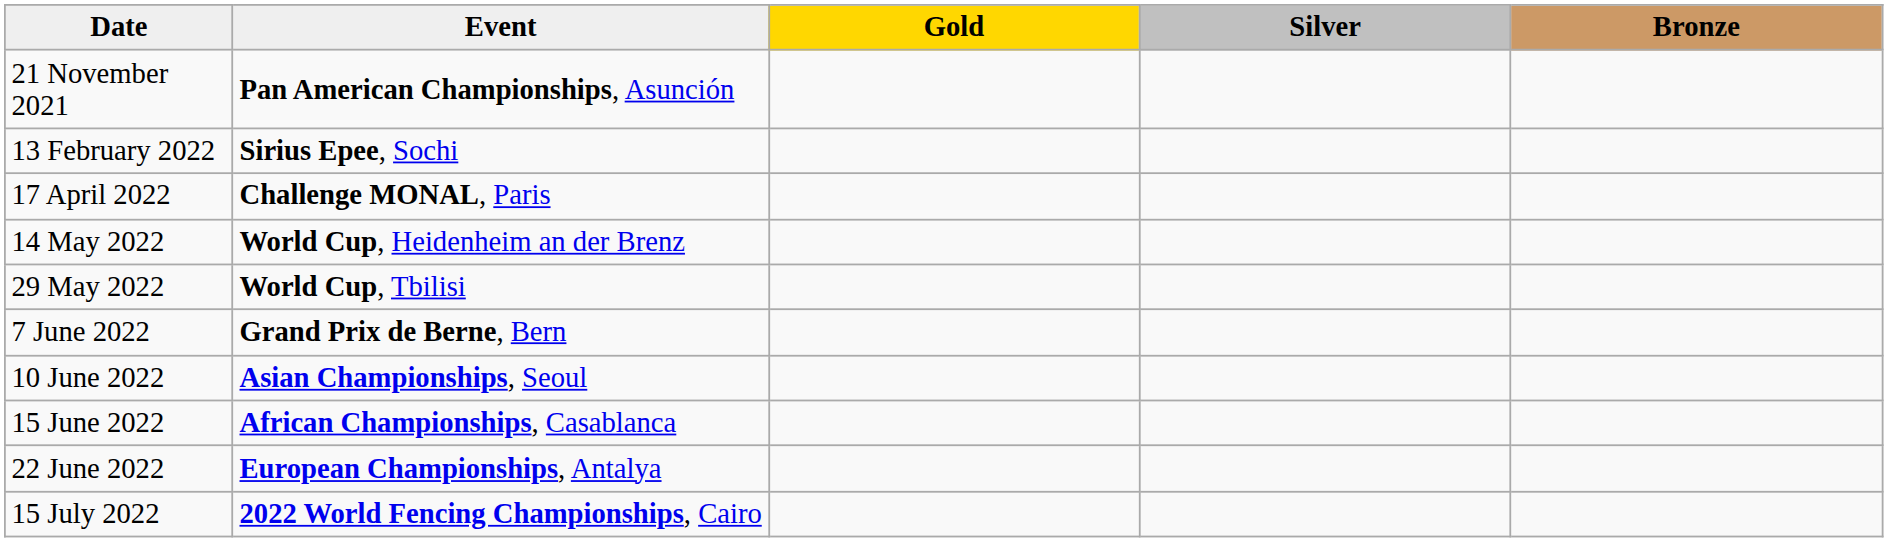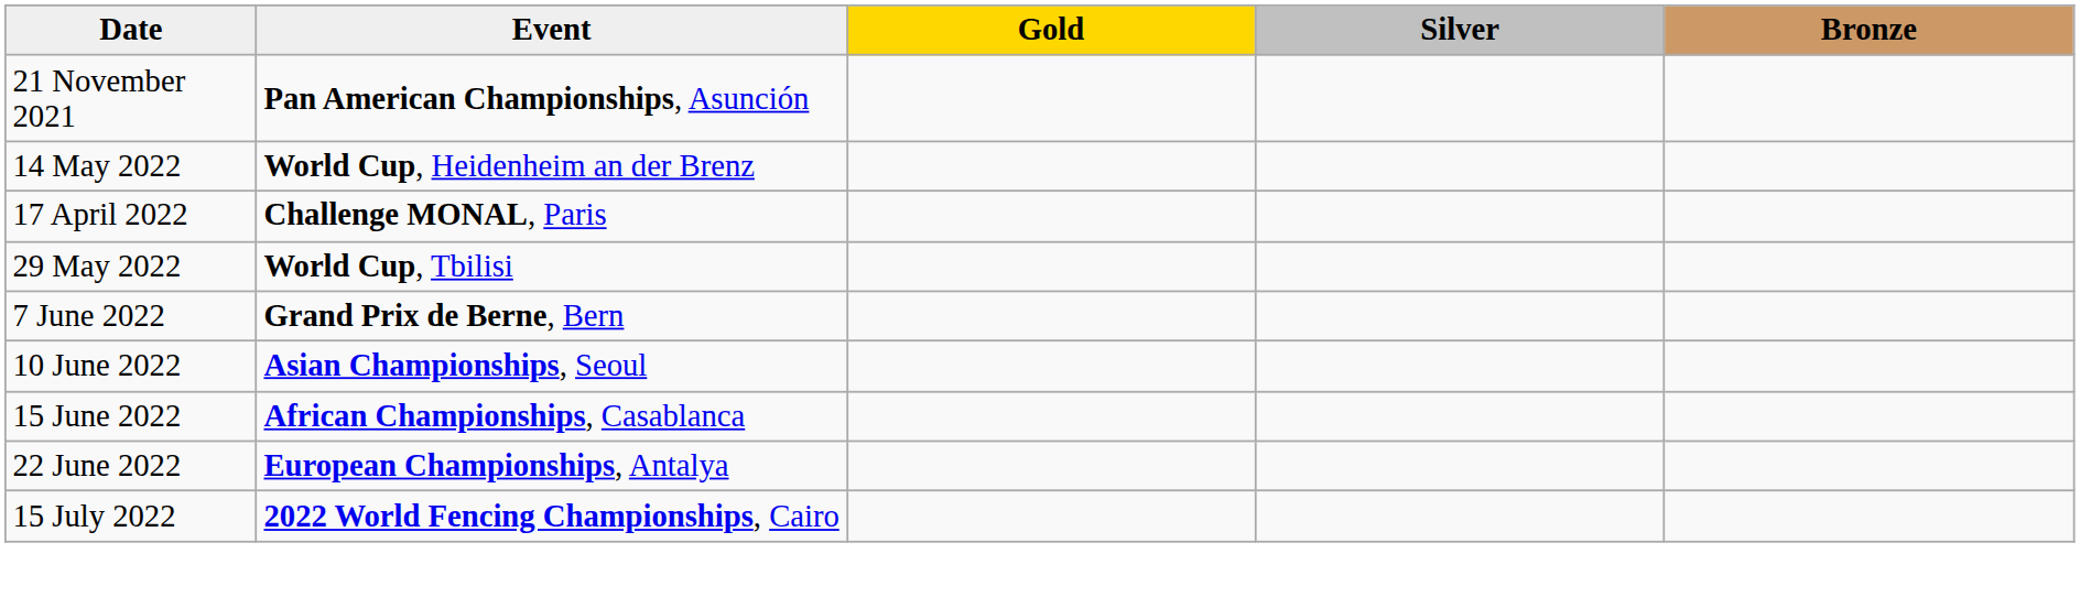- row: 13 February 2022 | Sirius Epee, Sochi
rows swapped: 17 April 2022 <-> 14 May 2022
